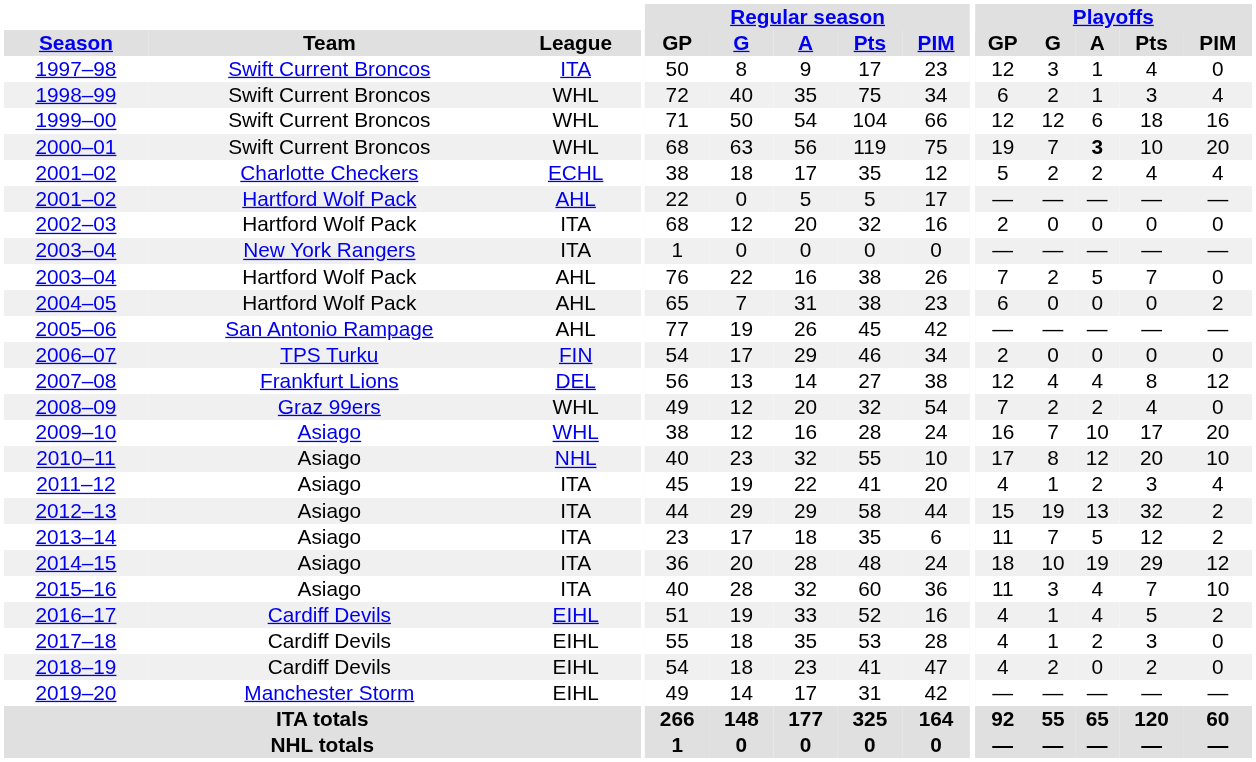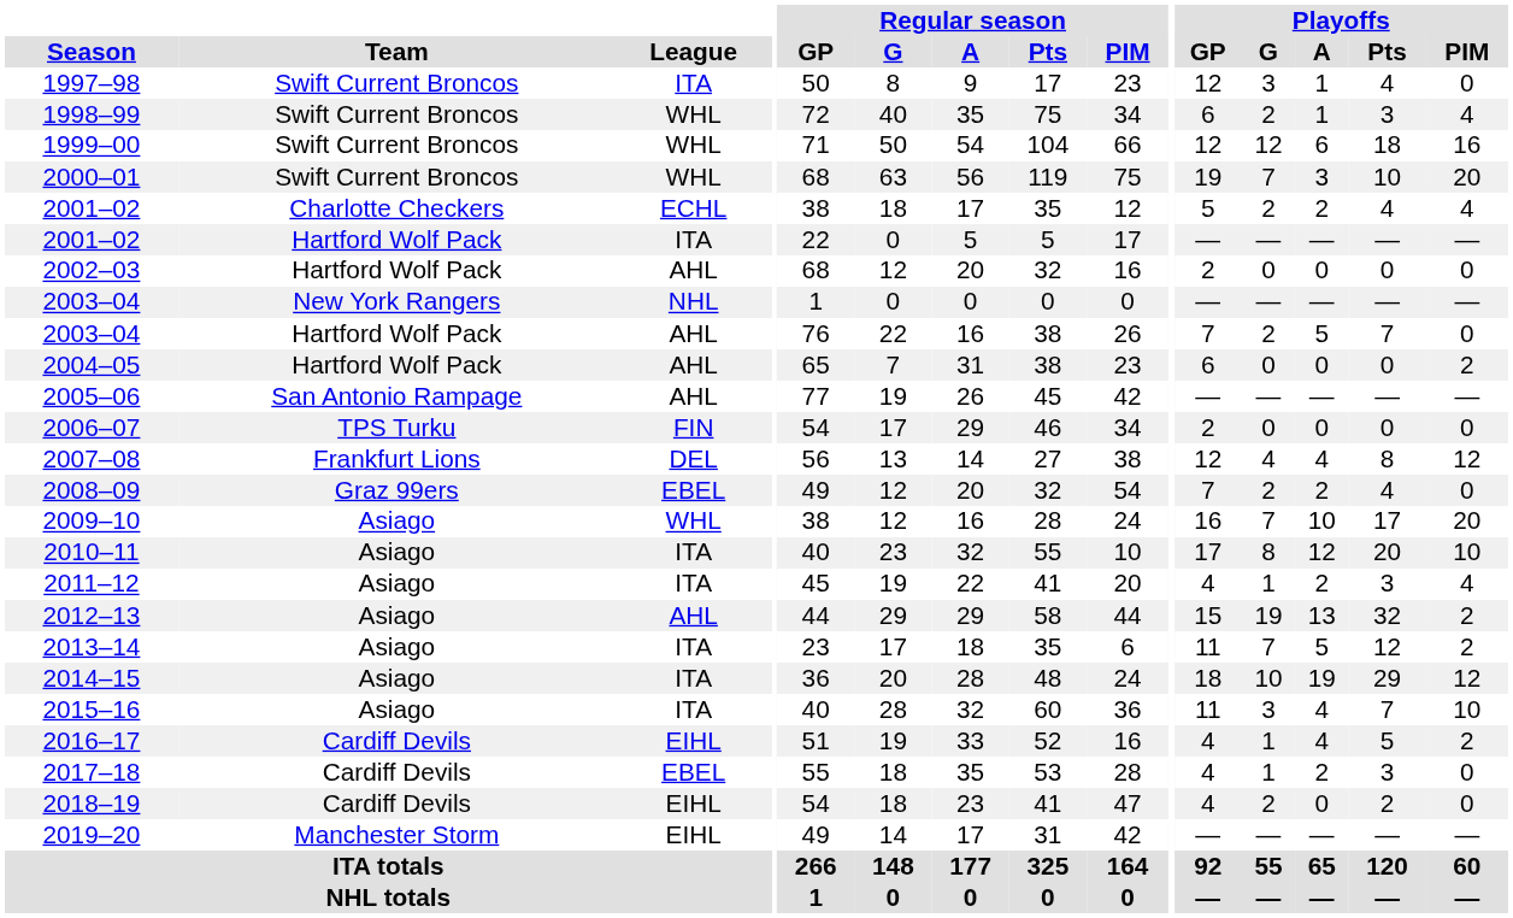2000–01 | Playoffs / A: bold -> normal
2001–02 / Hartford Wolf Pack | League: AHL -> ITA
2002–03 | League: ITA -> AHL
2003–04 / New York Rangers | League: ITA -> NHL
2008–09 | League: WHL -> EBEL
2010–11 | League: NHL -> ITA
2012–13 | League: ITA -> AHL
2017–18 | League: EIHL -> EBEL
